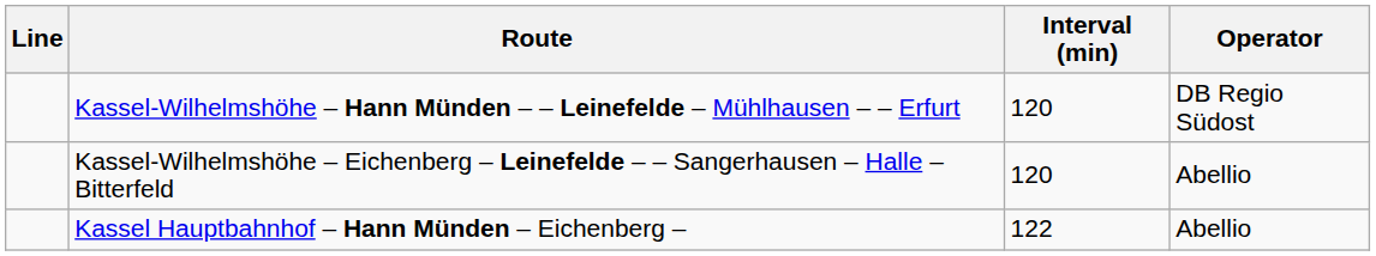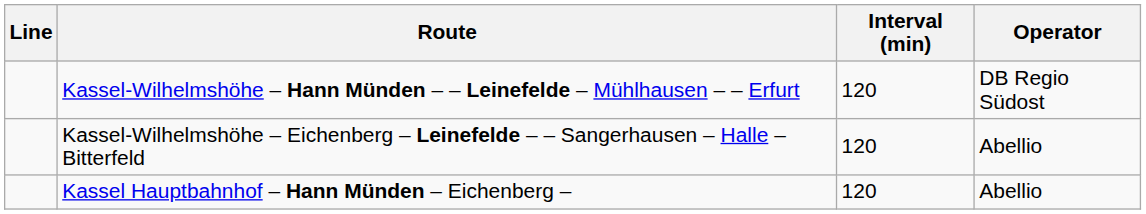Kassel Hauptbahnhof – Hann Münden – Eichenberg – | Interval (min): 122 -> 120
